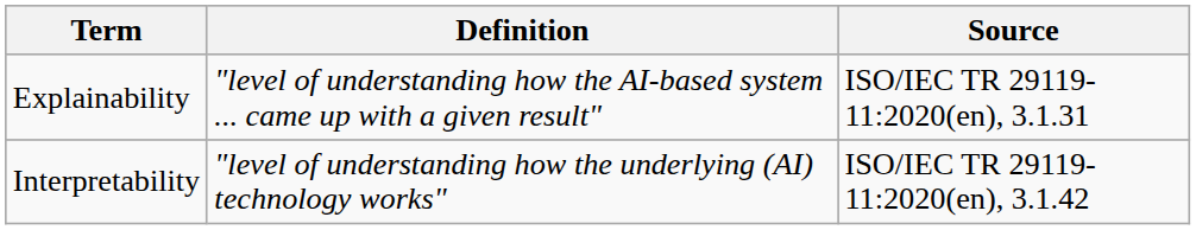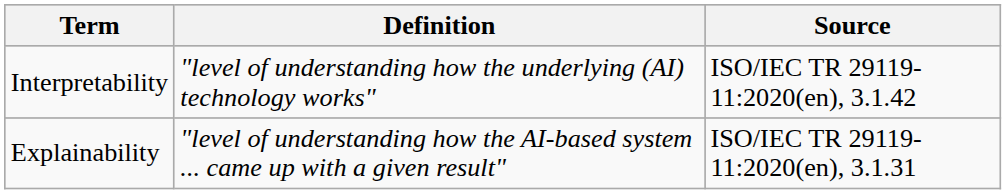rows swapped: Interpretability <-> Explainability
